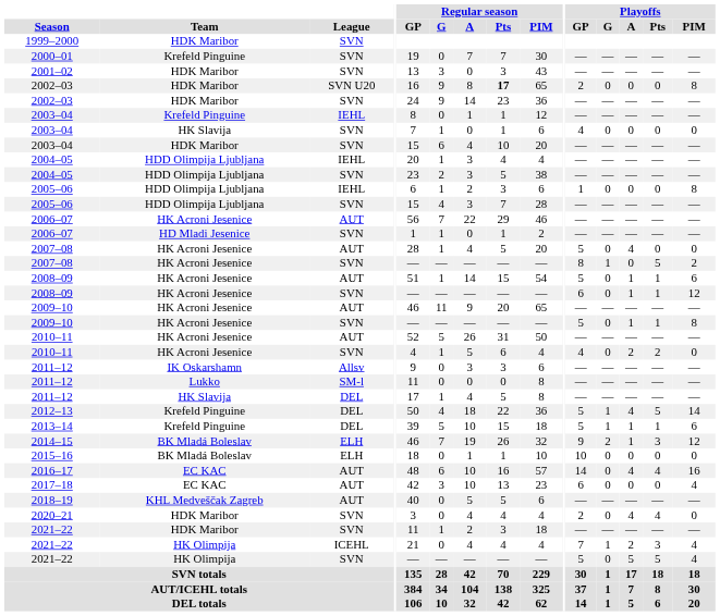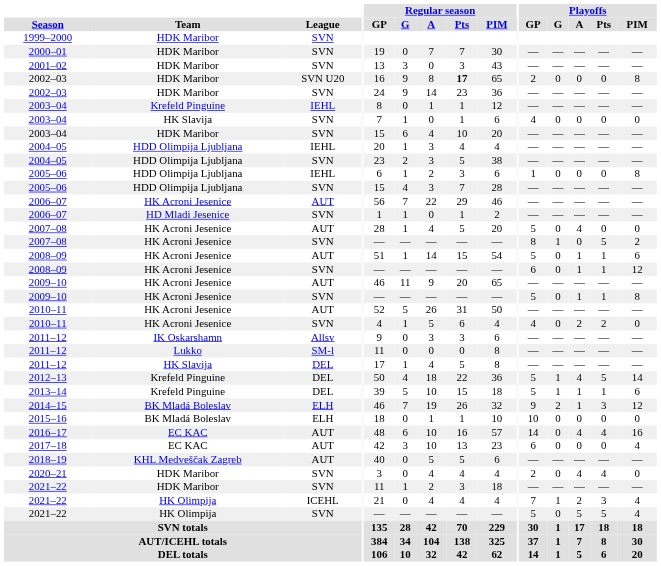2000–01 | Team: Krefeld Pinguine -> HDK Maribor
